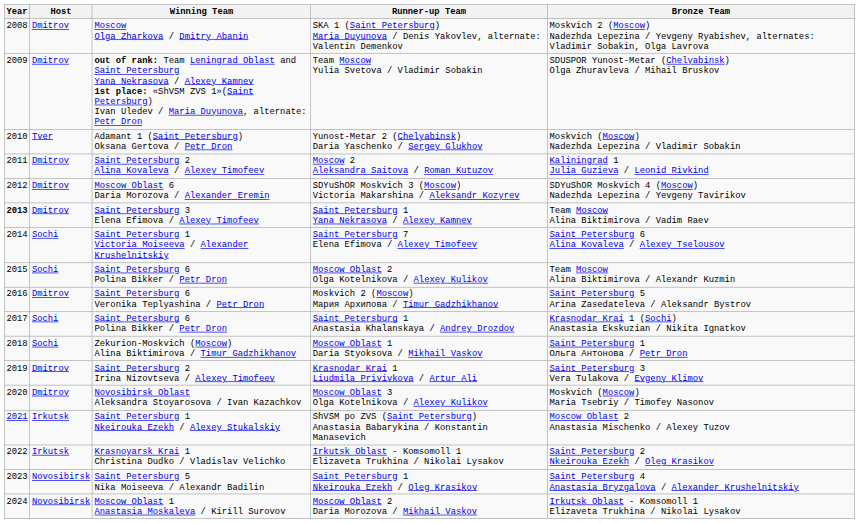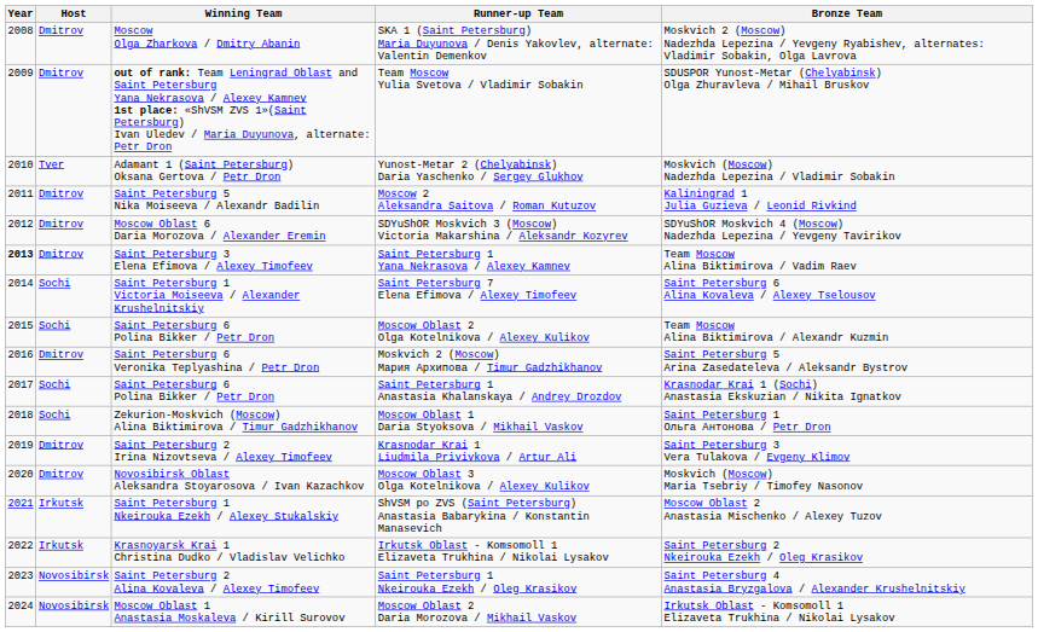Moscow 2 Aleksandra Saitova / Roman Kutuzov | Winning Team: Saint Petersburg 2 Alina Kovaleva / Alexey Timofeev -> Saint Petersburg 5 Nika Moiseeva / Alexandr Badilin
Saint Petersburg 1 Nkeirouka Ezekh / Oleg Krasikov | Winning Team: Saint Petersburg 5 Nika Moiseeva / Alexandr Badilin -> Saint Petersburg 2 Alina Kovaleva / Alexey Timofeev
